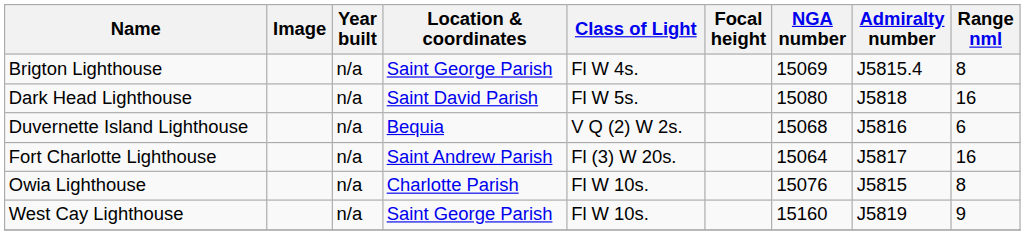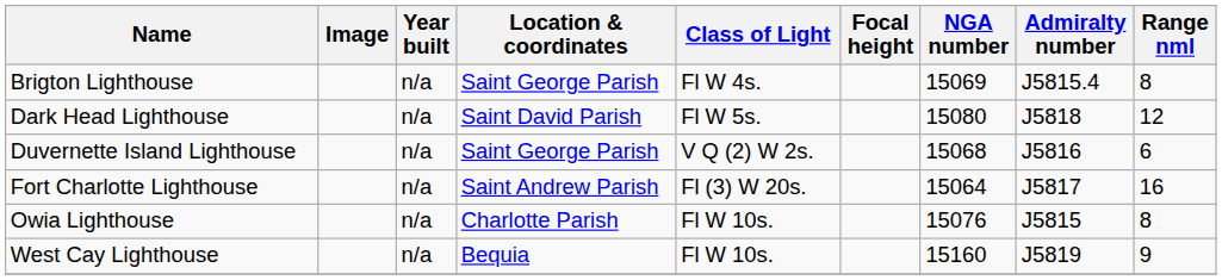Dark Head Lighthouse | Range nml: 16 -> 12
Duvernette Island Lighthouse | Location & coordinates: Bequia -> Saint George Parish
West Cay Lighthouse | Location & coordinates: Saint George Parish -> Bequia
